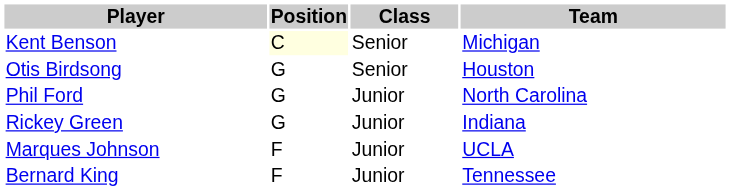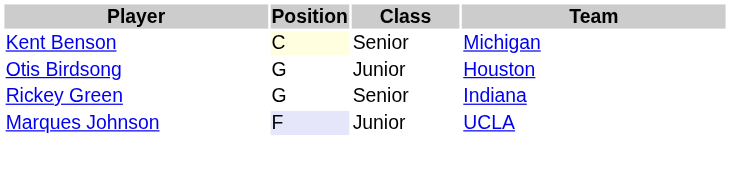Otis Birdsong | Class: Senior -> Junior
- row: Phil Ford | G | Junior | North Carolina
Rickey Green | Class: Junior -> Senior
Marques Johnson | Position: no background -> lavender background
- row: Bernard King | F | Junior | Tennessee
